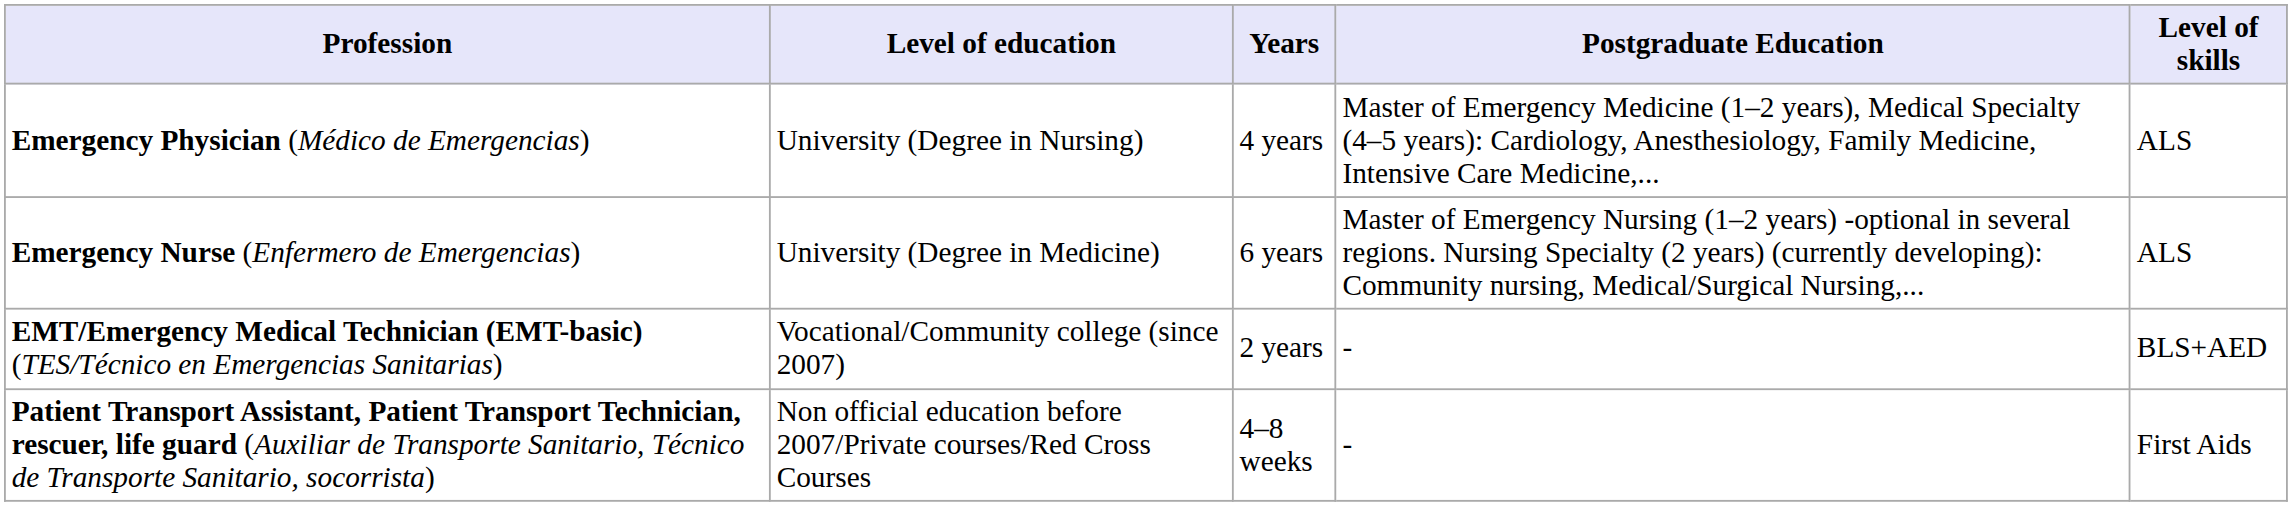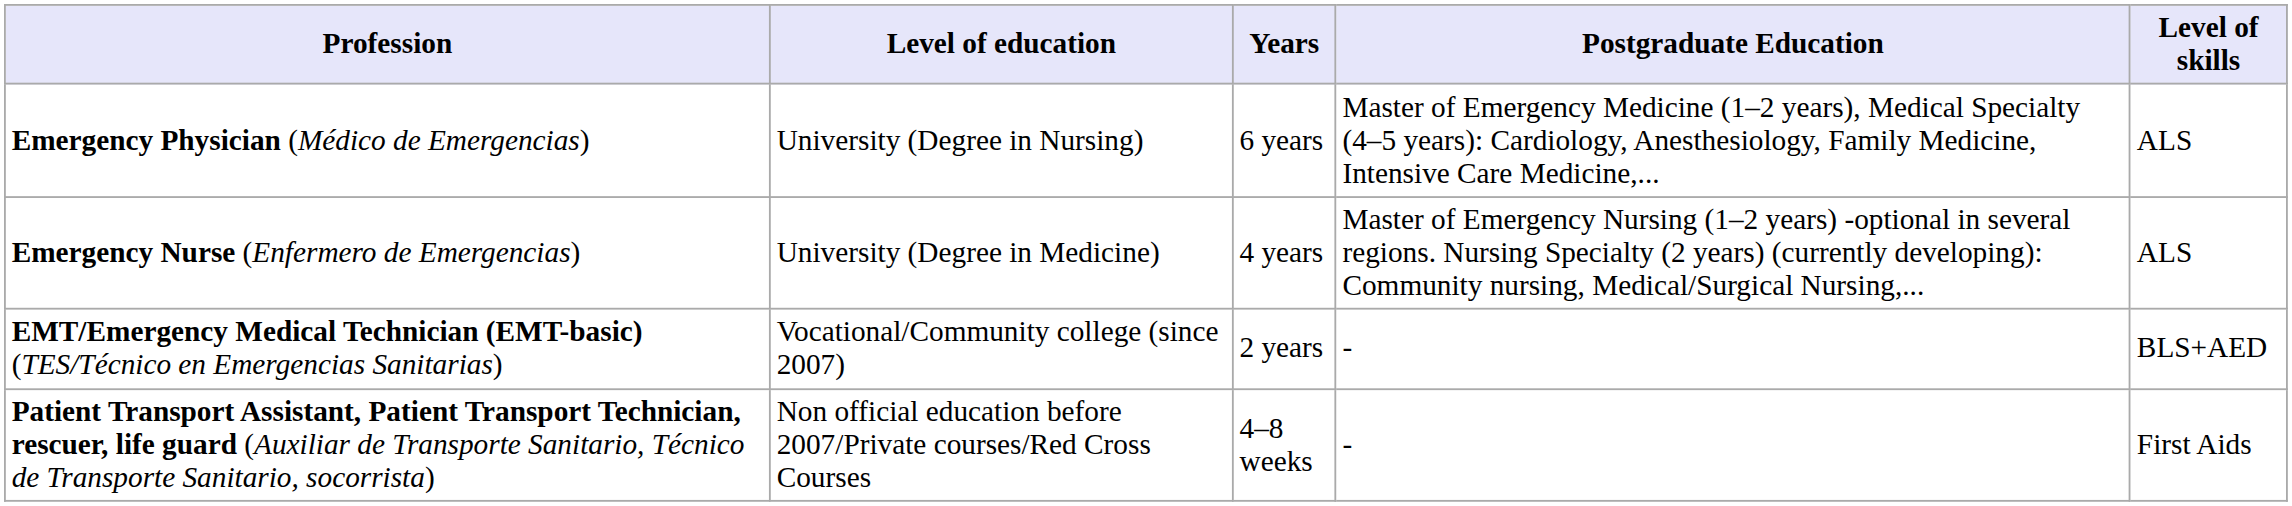Emergency Physician (Médico de Emergencias) | Years: 4 years -> 6 years
Emergency Nurse (Enfermero de Emergencias) | Years: 6 years -> 4 years
